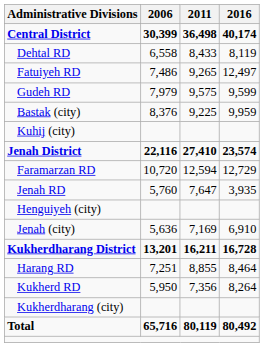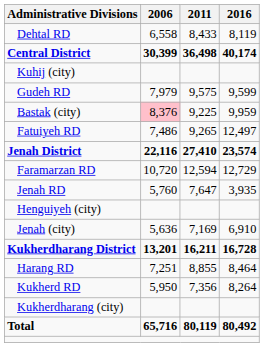rows swapped: Central District <-> Dehtal RD
rows swapped: Fatuiyeh RD <-> Kuhij (city)
Bastak (city) | 2006: no background -> pink background
